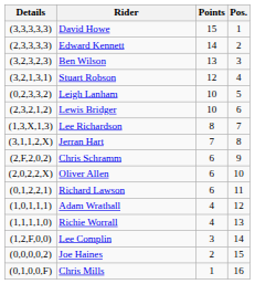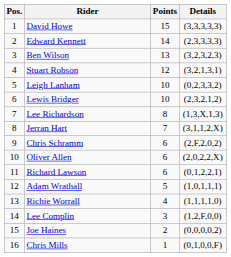columns swapped: Pos. <-> Details
Adam Wrathall | Points: 4 -> 5
